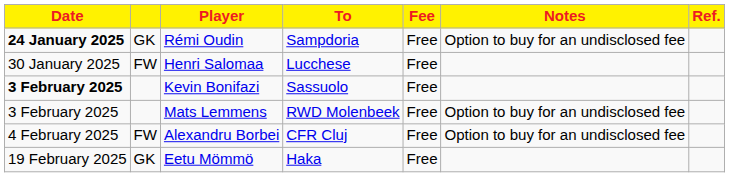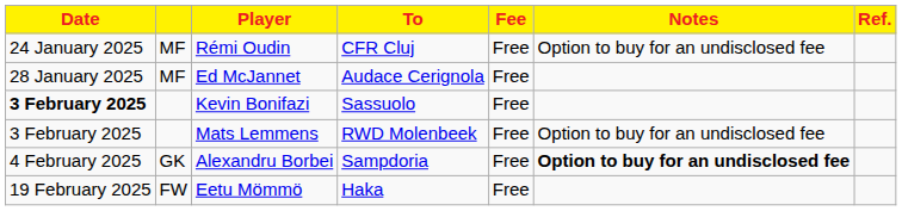Rémi Oudin | Date: bold -> normal
Rémi Oudin | column 2: GK -> MF
Rémi Oudin | To: Sampdoria -> CFR Cluj
+ row: 28 January 2025 | MF | Ed McJannet | Audace Cerignola | Free
- row: 30 January 2025 | FW | Henri Salomaa | Lucchese | Free
Alexandru Borbei | column 2: FW -> GK
Alexandru Borbei | To: CFR Cluj -> Sampdoria
Alexandru Borbei | Notes: normal -> bold
Eetu Mömmö | column 2: GK -> FW
